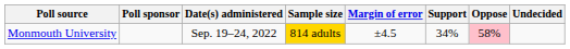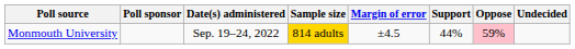Monmouth University | Support: 34% -> 44%
Monmouth University | Oppose: 58% -> 59%
